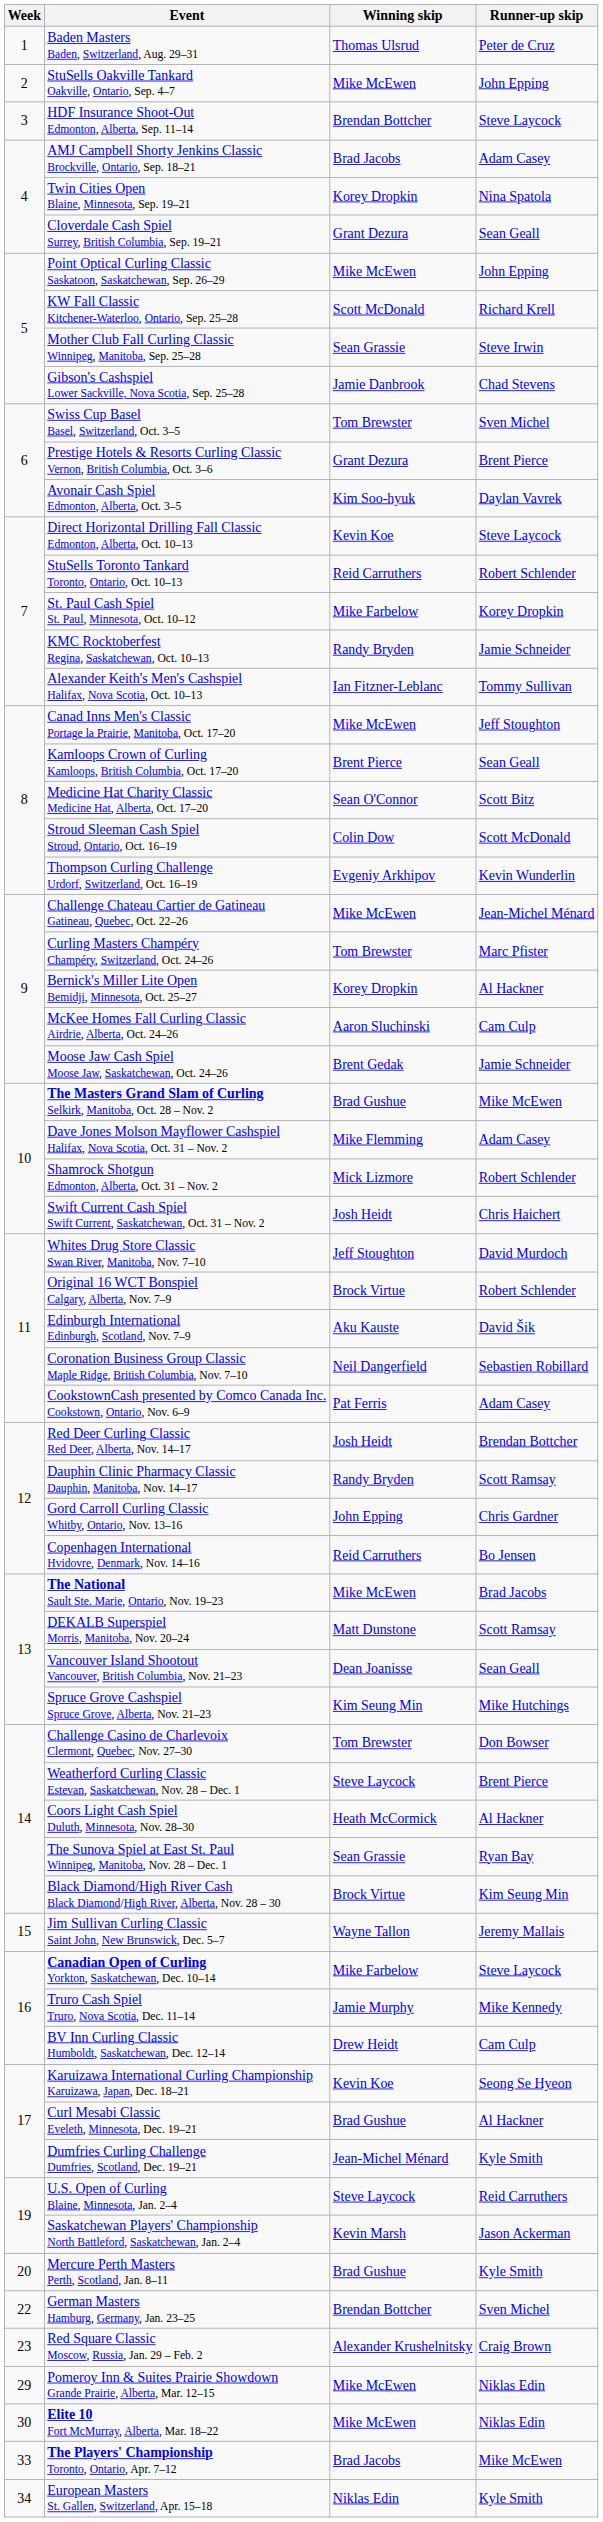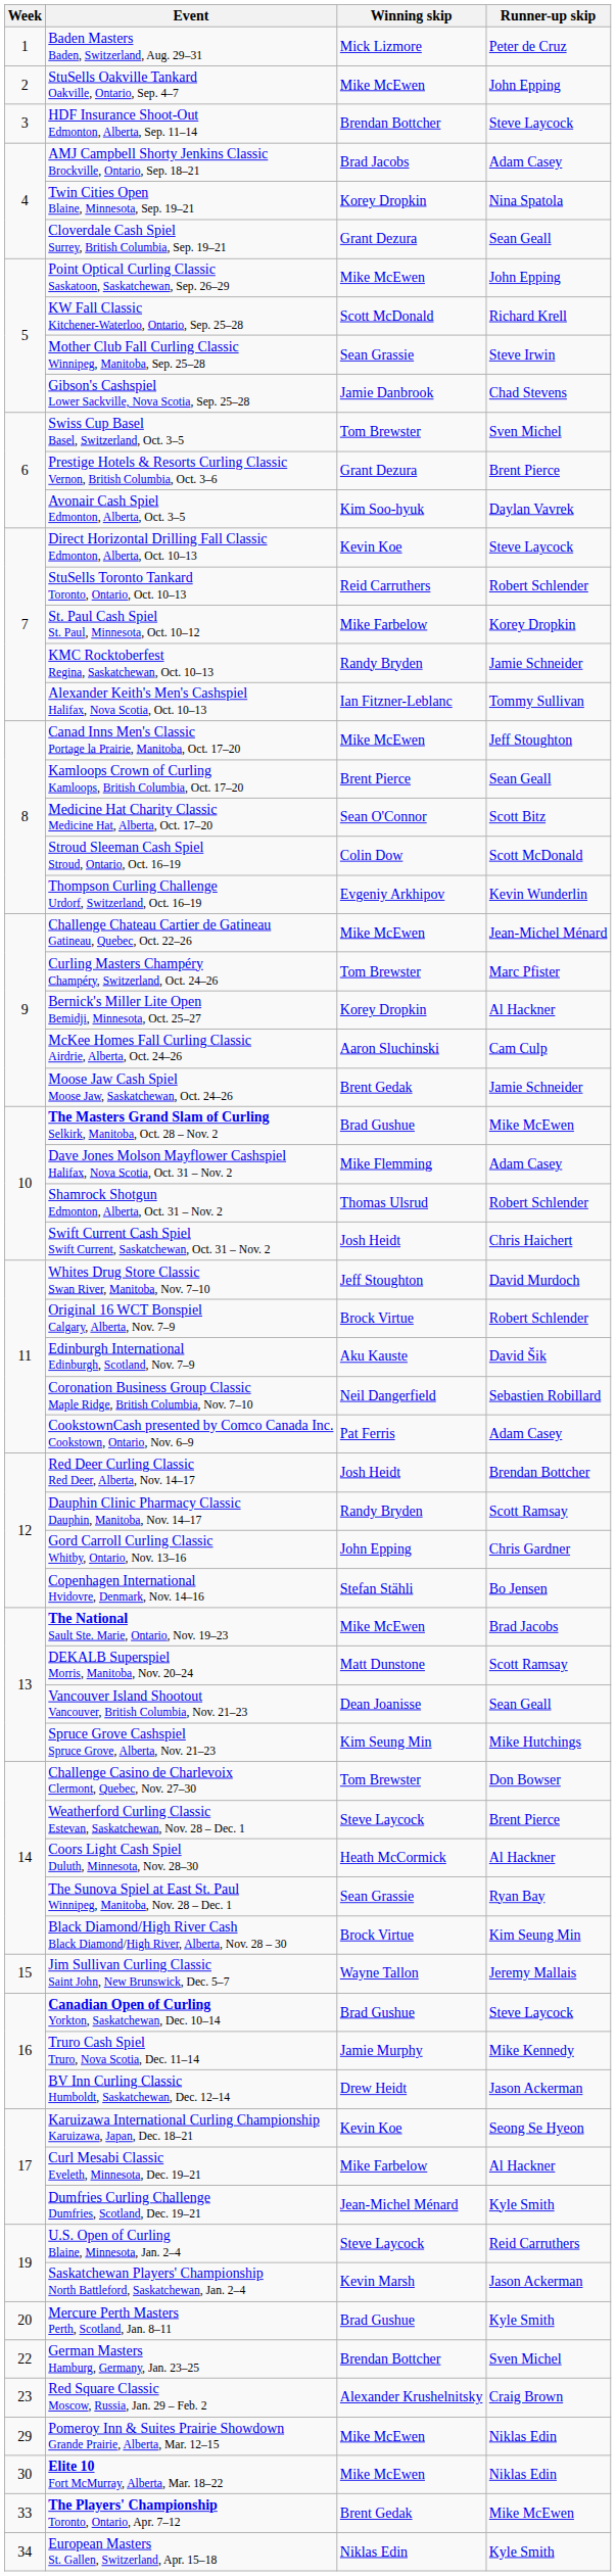Baden Masters Baden, Switzerland, Aug. 29–31 | Winning skip: Thomas Ulsrud -> Mick Lizmore
Shamrock Shotgun Edmonton, Alberta, Oct. 31 – Nov. 2 | Winning skip: Mick Lizmore -> Thomas Ulsrud
Copenhagen International Hvidovre, Denmark, Nov. 14–16 | Winning skip: Reid Carruthers -> Stefan Stähli
Canadian Open of Curling Yorkton, Saskatchewan, Dec. 10–14 | Winning skip: Mike Farbelow -> Brad Gushue
BV Inn Curling Classic Humboldt, Saskatchewan, Dec. 12–14 | Runner-up skip: Cam Culp -> Jason Ackerman
Curl Mesabi Classic Eveleth, Minnesota, Dec. 19–21 | Winning skip: Brad Gushue -> Mike Farbelow
The Players' Championship Toronto, Ontario, Apr. 7–12 | Winning skip: Brad Jacobs -> Brent Gedak
